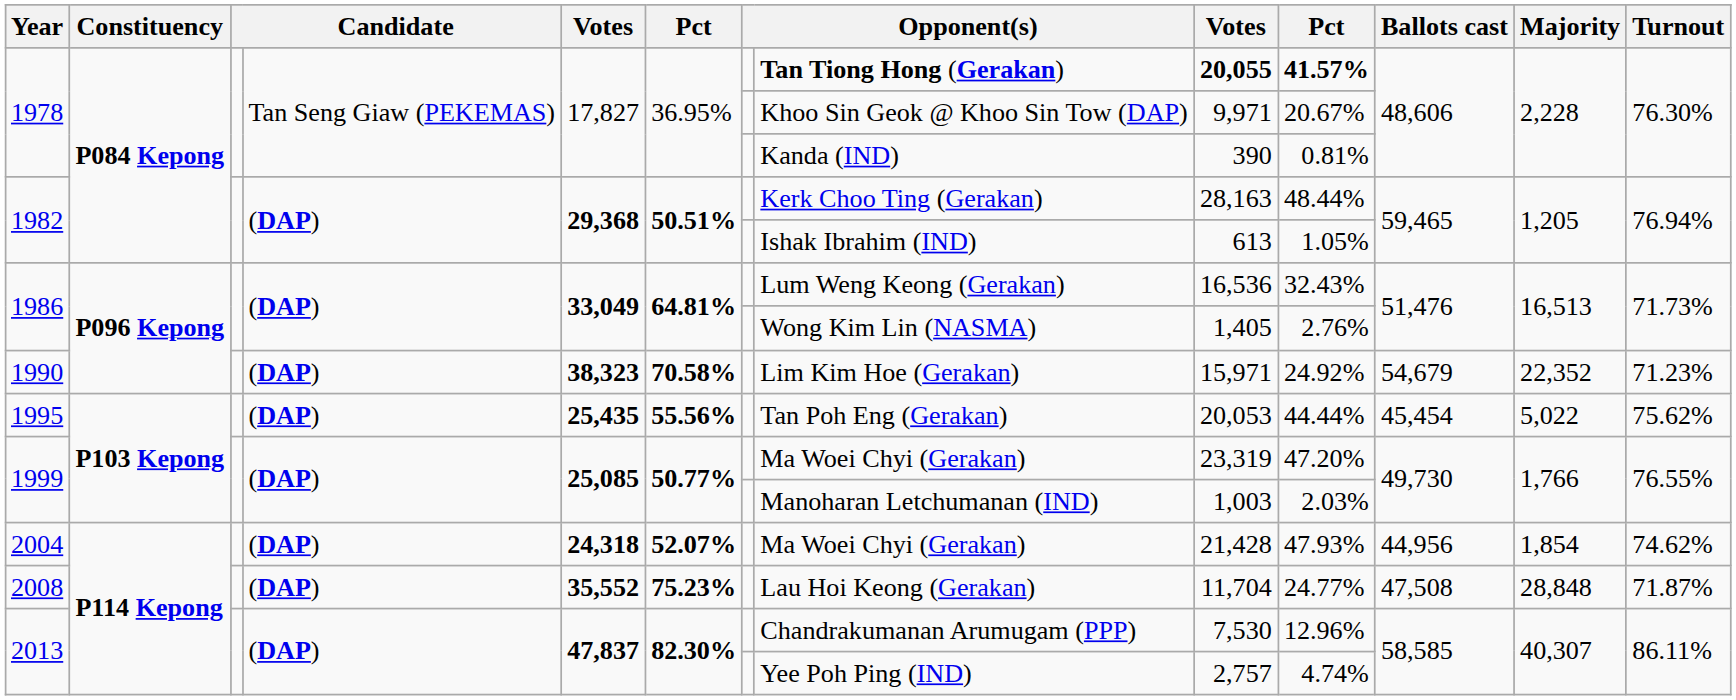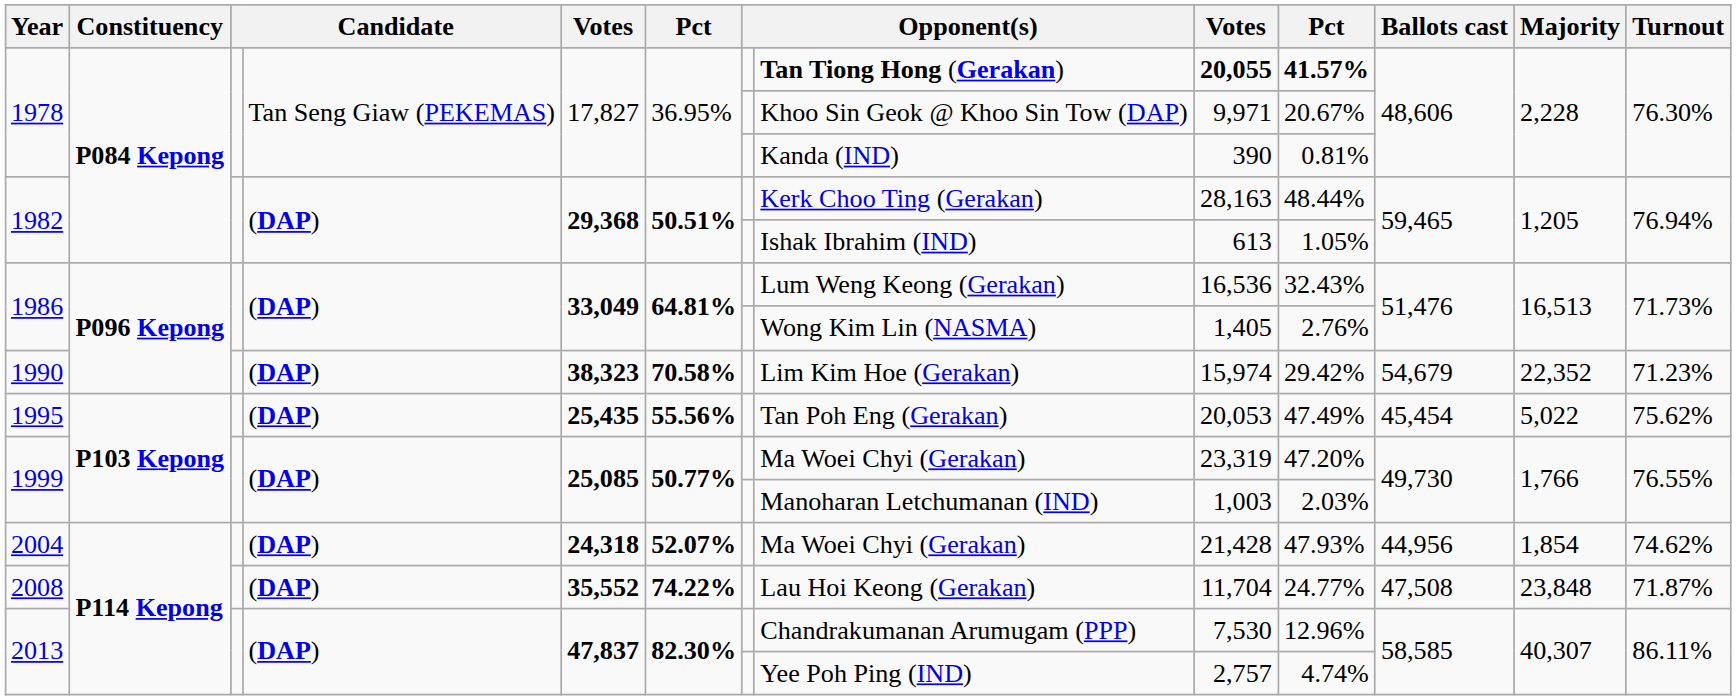1990 | column 9: 15,971 -> 15,974
1990 | column 10: 24.92% -> 29.42%
1995 | column 10: 44.44% -> 47.49%
2008 | column 6: 75.23% -> 74.22%
2008 | Majority: 28,848 -> 23,848
